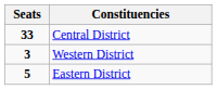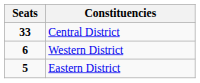Western District | Seats: 3 -> 6
